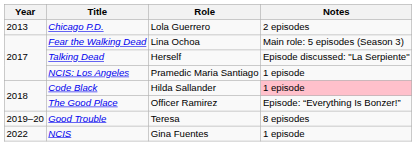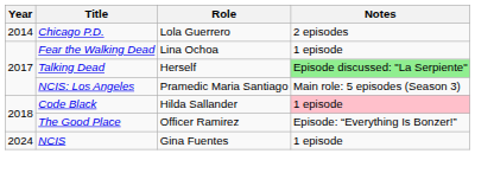Chicago P.D. | Year: 2013 -> 2014
Fear the Walking Dead | Notes: Main role: 5 episodes (Season 3) -> 1 episode
Talking Dead | Notes: no background -> lightgreen background
NCIS: Los Angeles | Notes: 1 episode -> Main role: 5 episodes (Season 3)
- row: 2019–20 | Good Trouble | Teresa | 8 episodes
NCIS | Year: 2022 -> 2024
